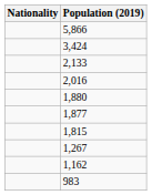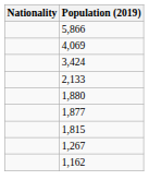+ row: 4,069
- row: 2,016
- row: 983
